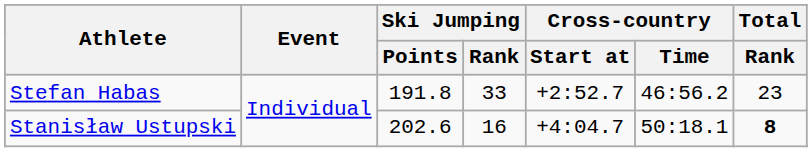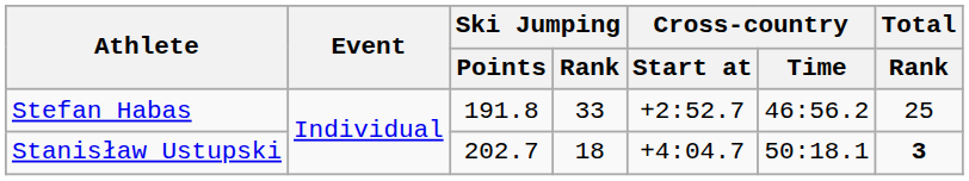Stefan Habas | Total / Rank: 23 -> 25
Stanisław Ustupski | Ski Jumping / Points: 202.6 -> 202.7
Stanisław Ustupski | Ski Jumping / Rank: 16 -> 18
Stanisław Ustupski | Total / Rank: 8 -> 3
